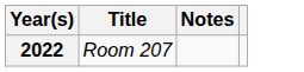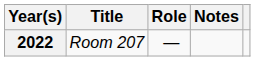+ column: Role | —
